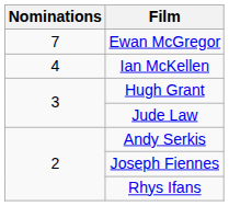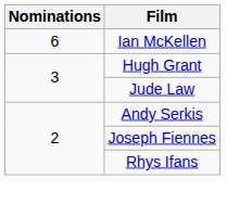- row: 7 | Ewan McGregor
Ian McKellen | Nominations: 4 -> 6
